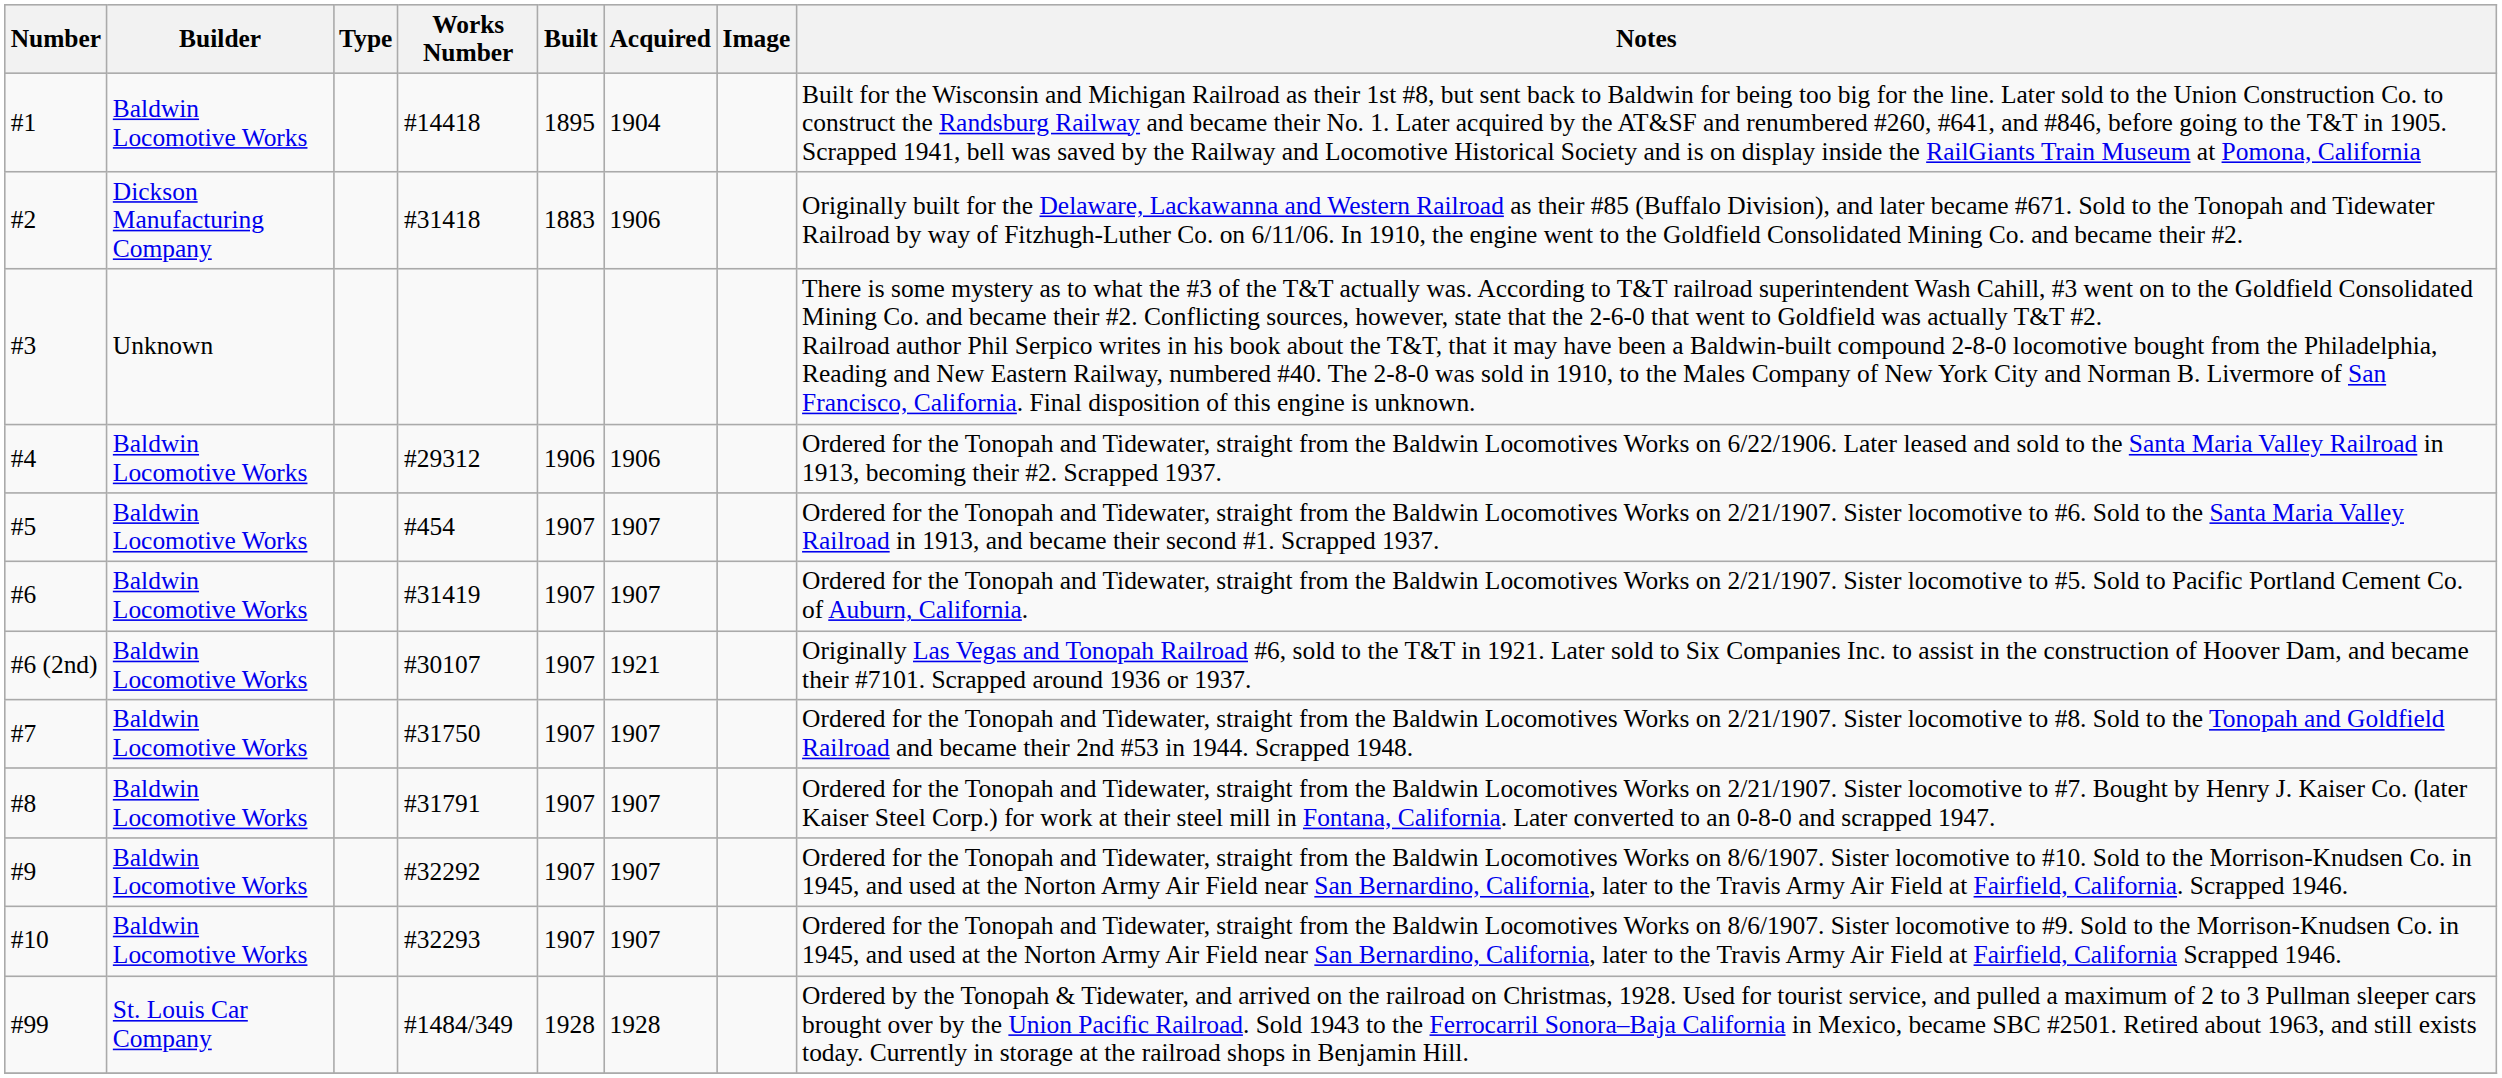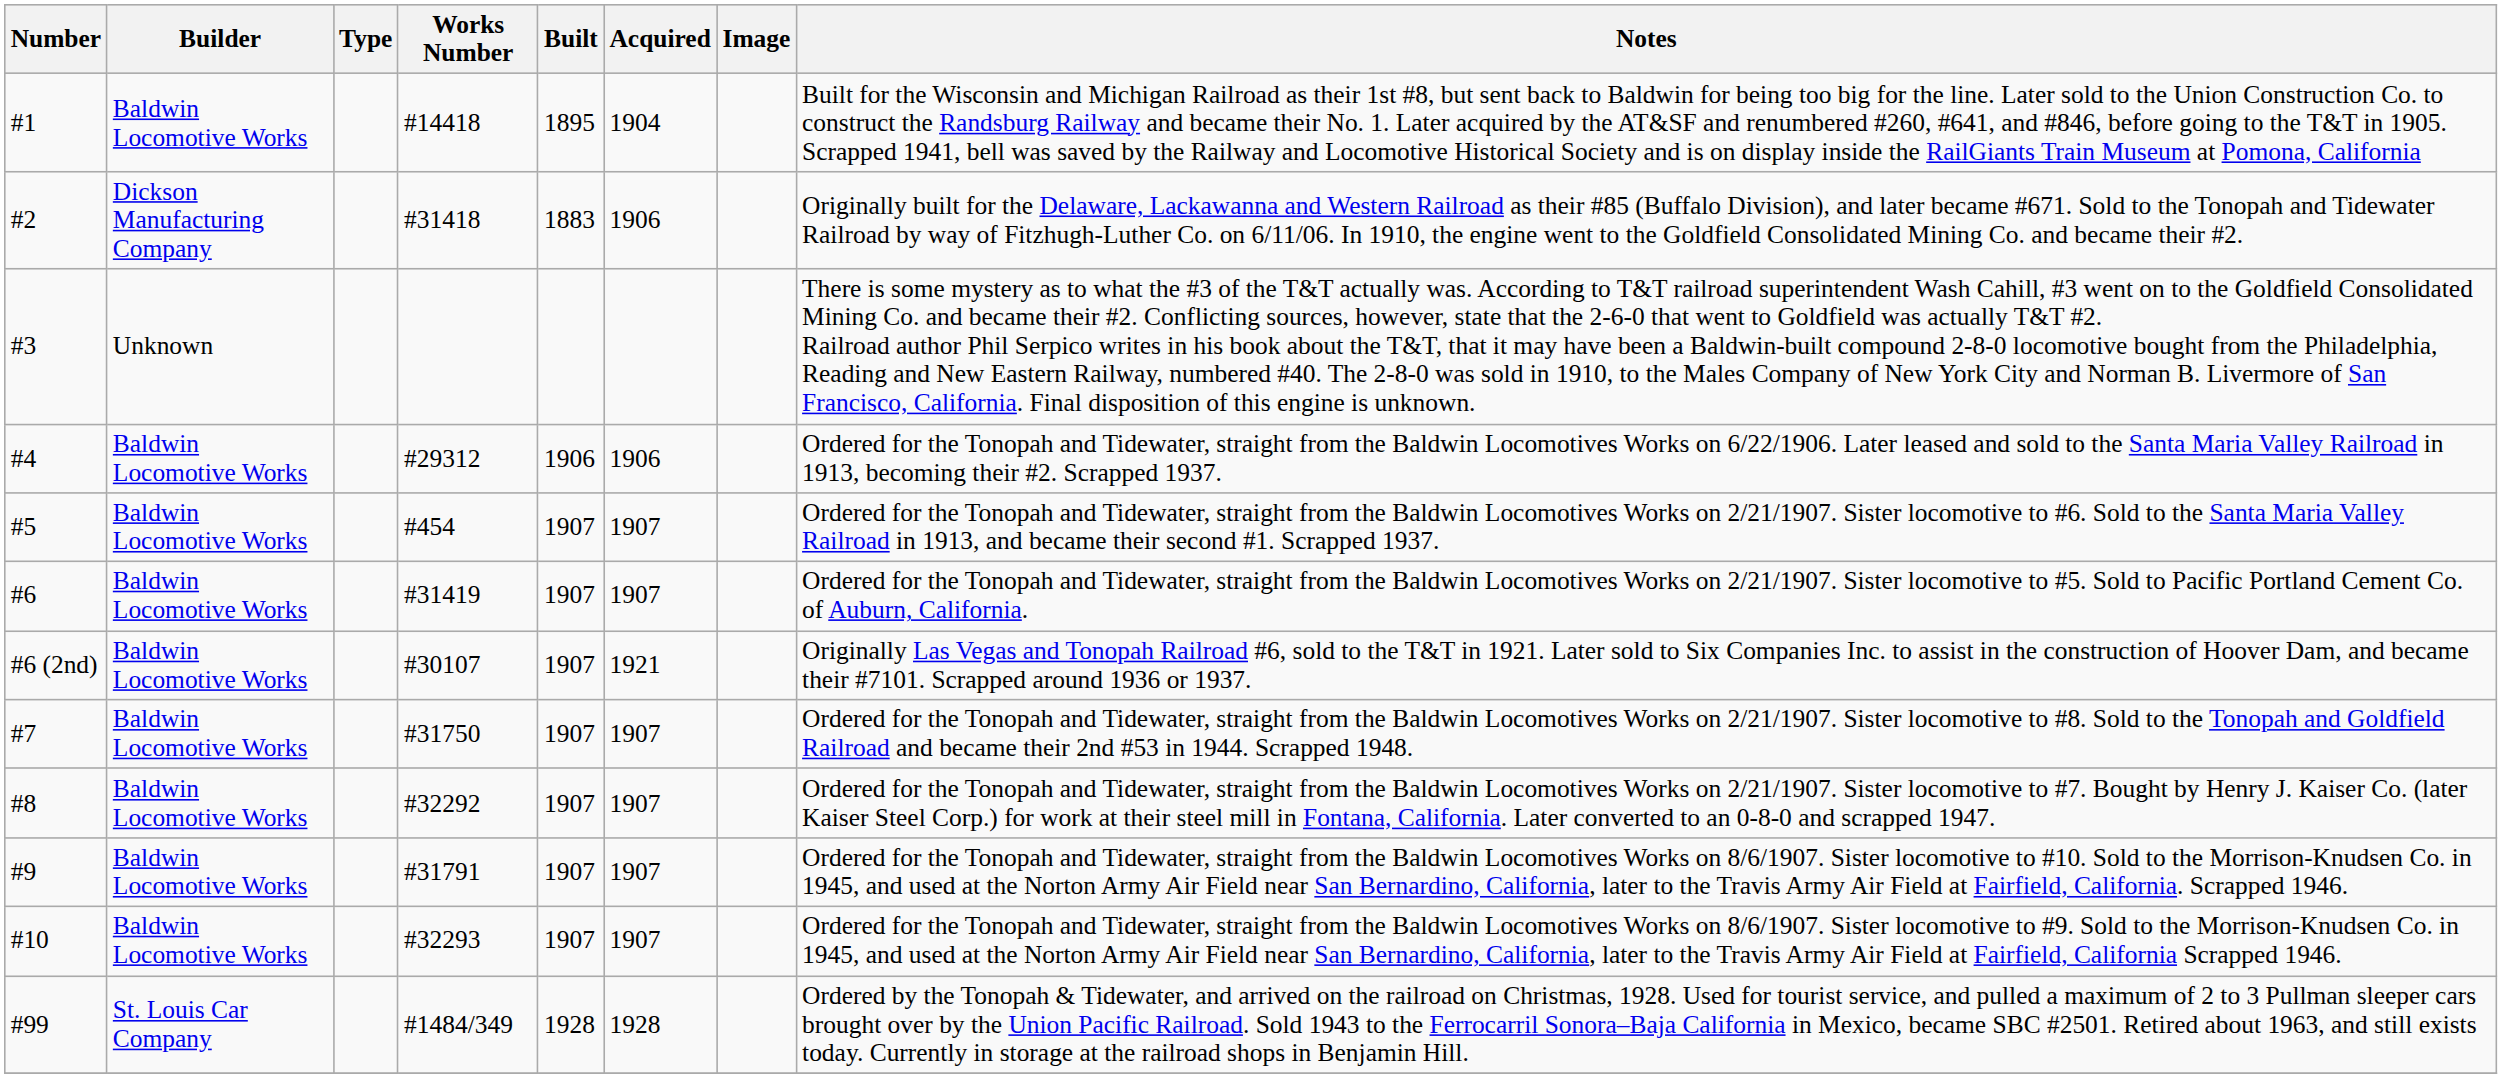#8 | Works Number: #31791 -> #32292
#9 | Works Number: #32292 -> #31791
